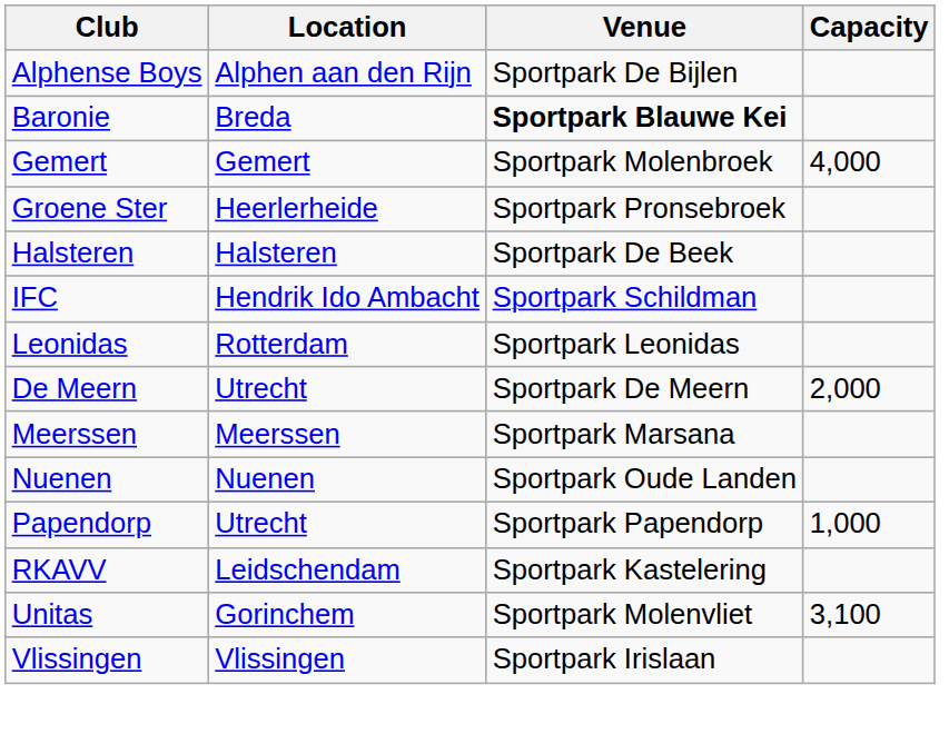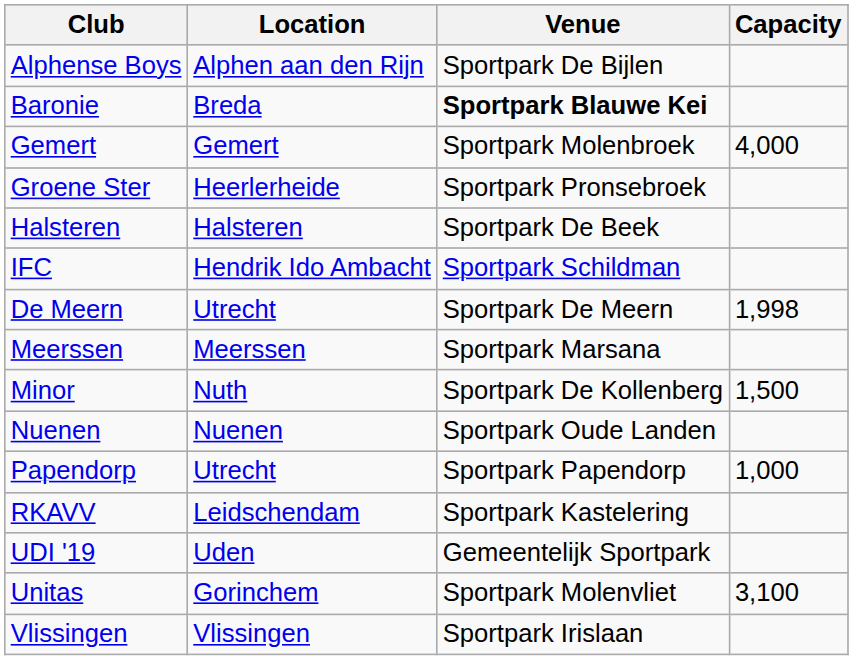- row: Leonidas | Rotterdam | Sportpark Leonidas
De Meern | Capacity: 2,000 -> 1,998
+ row: Minor | Nuth | Sportpark De Kollenberg | 1,500
+ row: UDI '19 | Uden | Gemeentelijk Sportpark
